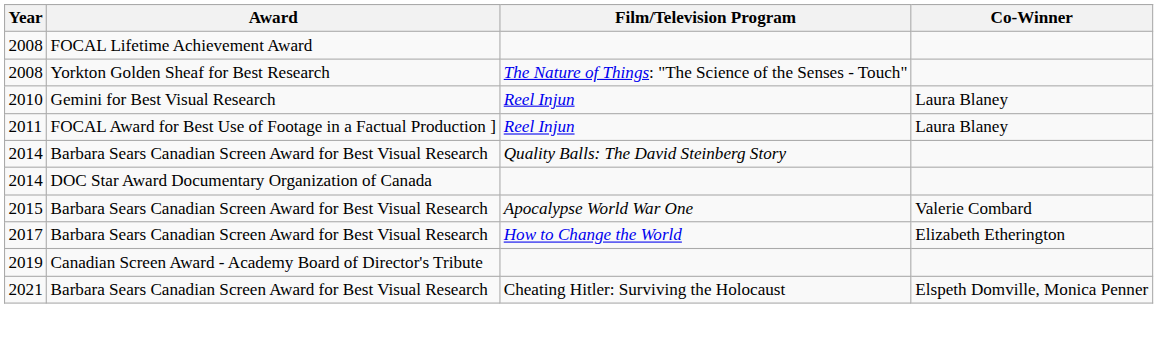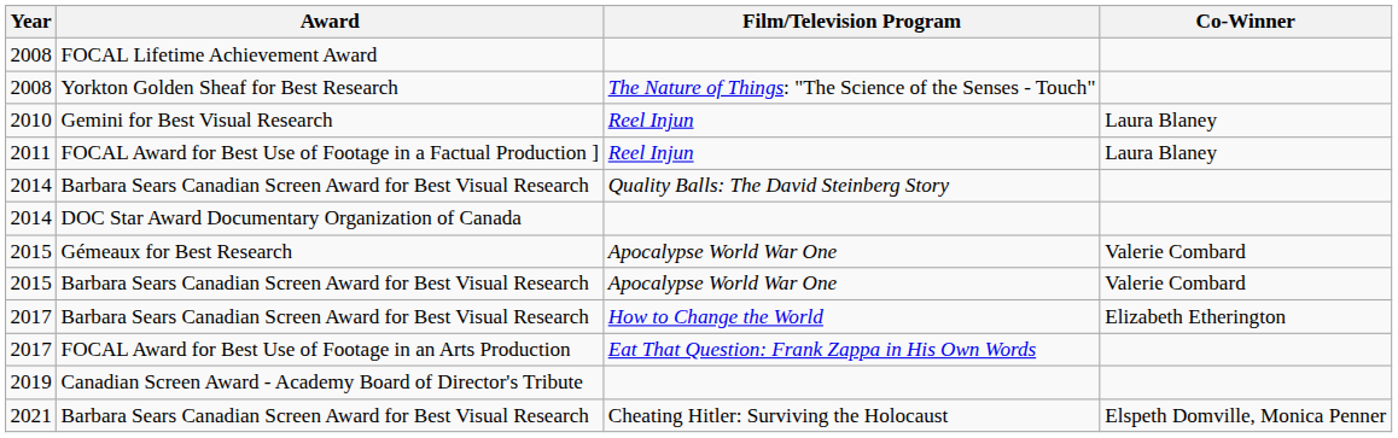+ row: 2015 | Gémeaux for Best Research | Apocalypse World War One | Valerie Combard
+ row: 2017 | FOCAL Award for Best Use of Footage in an Arts Production | Eat That Question: Frank Zappa in His Own Words
